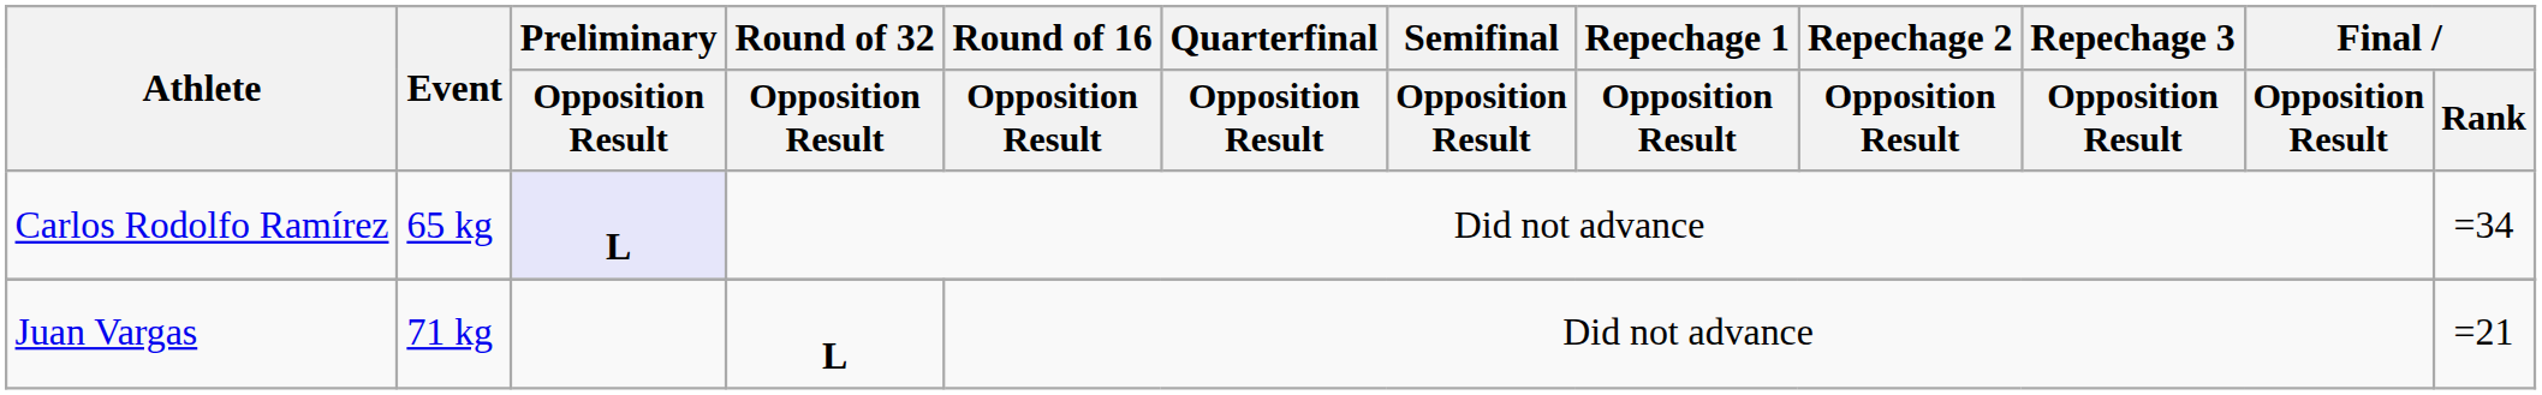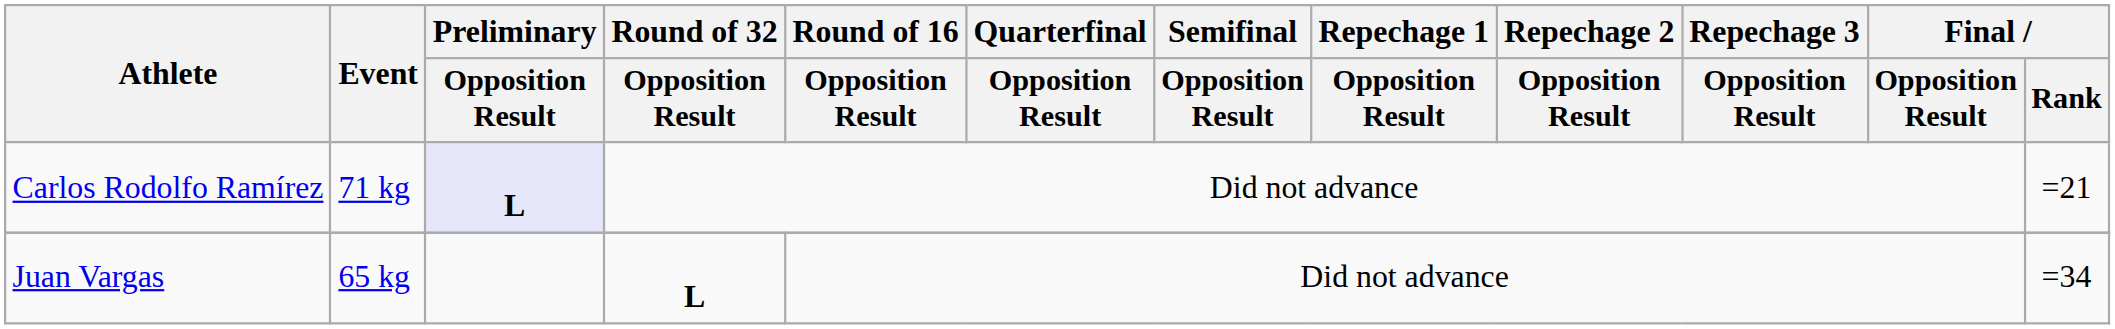Carlos Rodolfo Ramírez | Event: 65 kg -> 71 kg
Carlos Rodolfo Ramírez | Final / Rank: =34 -> =21
Juan Vargas | Event: 71 kg -> 65 kg
Juan Vargas | Final / Rank: =21 -> =34
